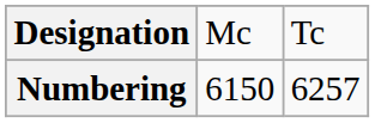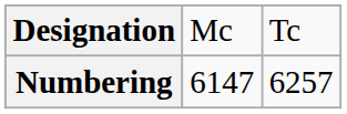Numbering | column 2: 6150 -> 6147
